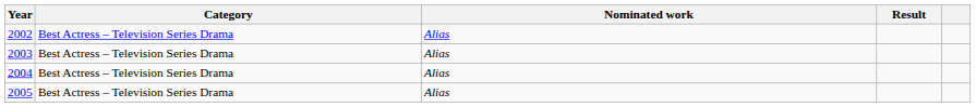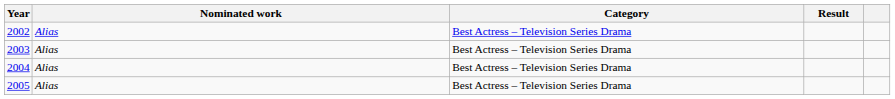columns swapped: Category <-> Nominated work
